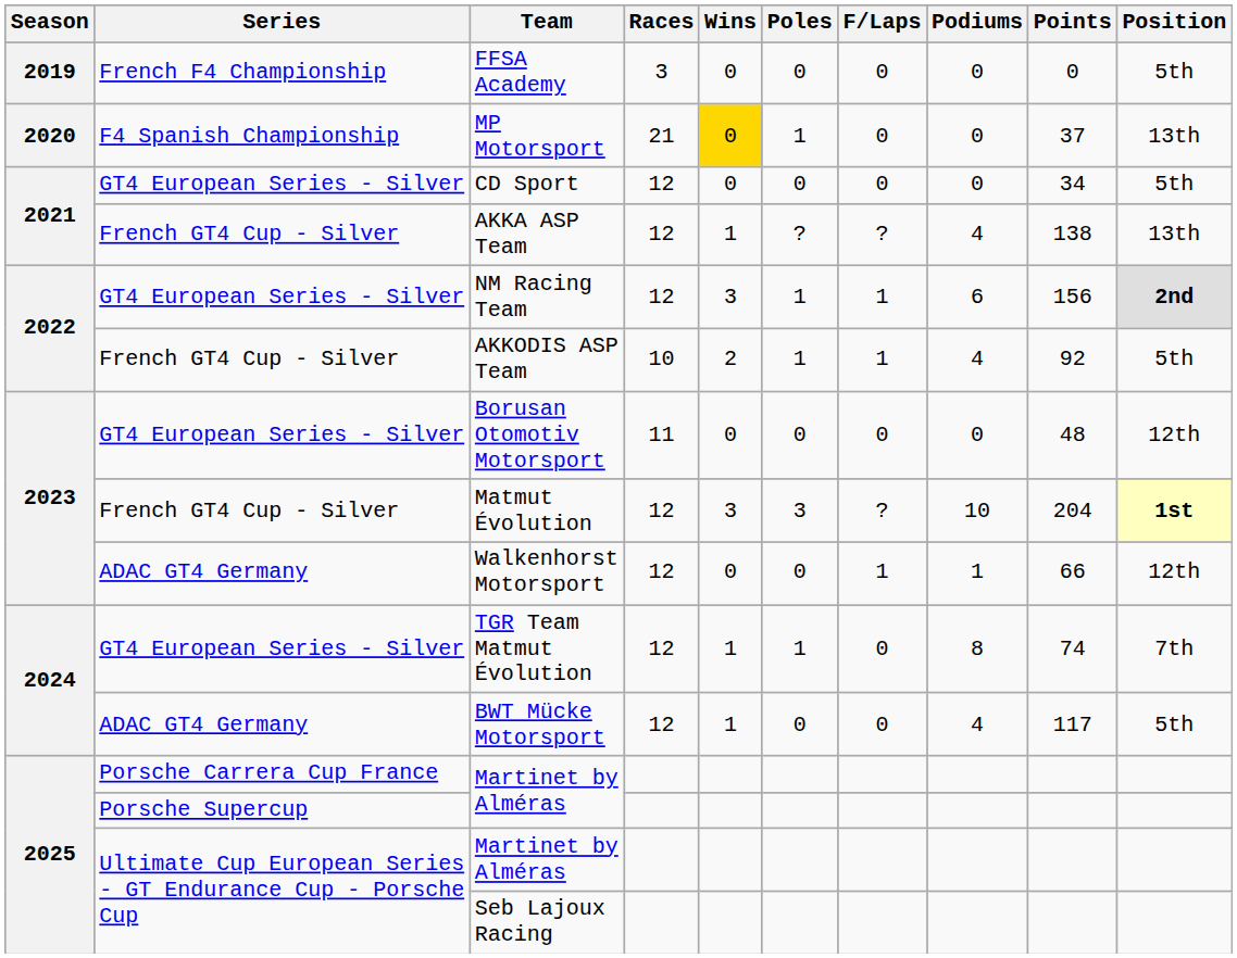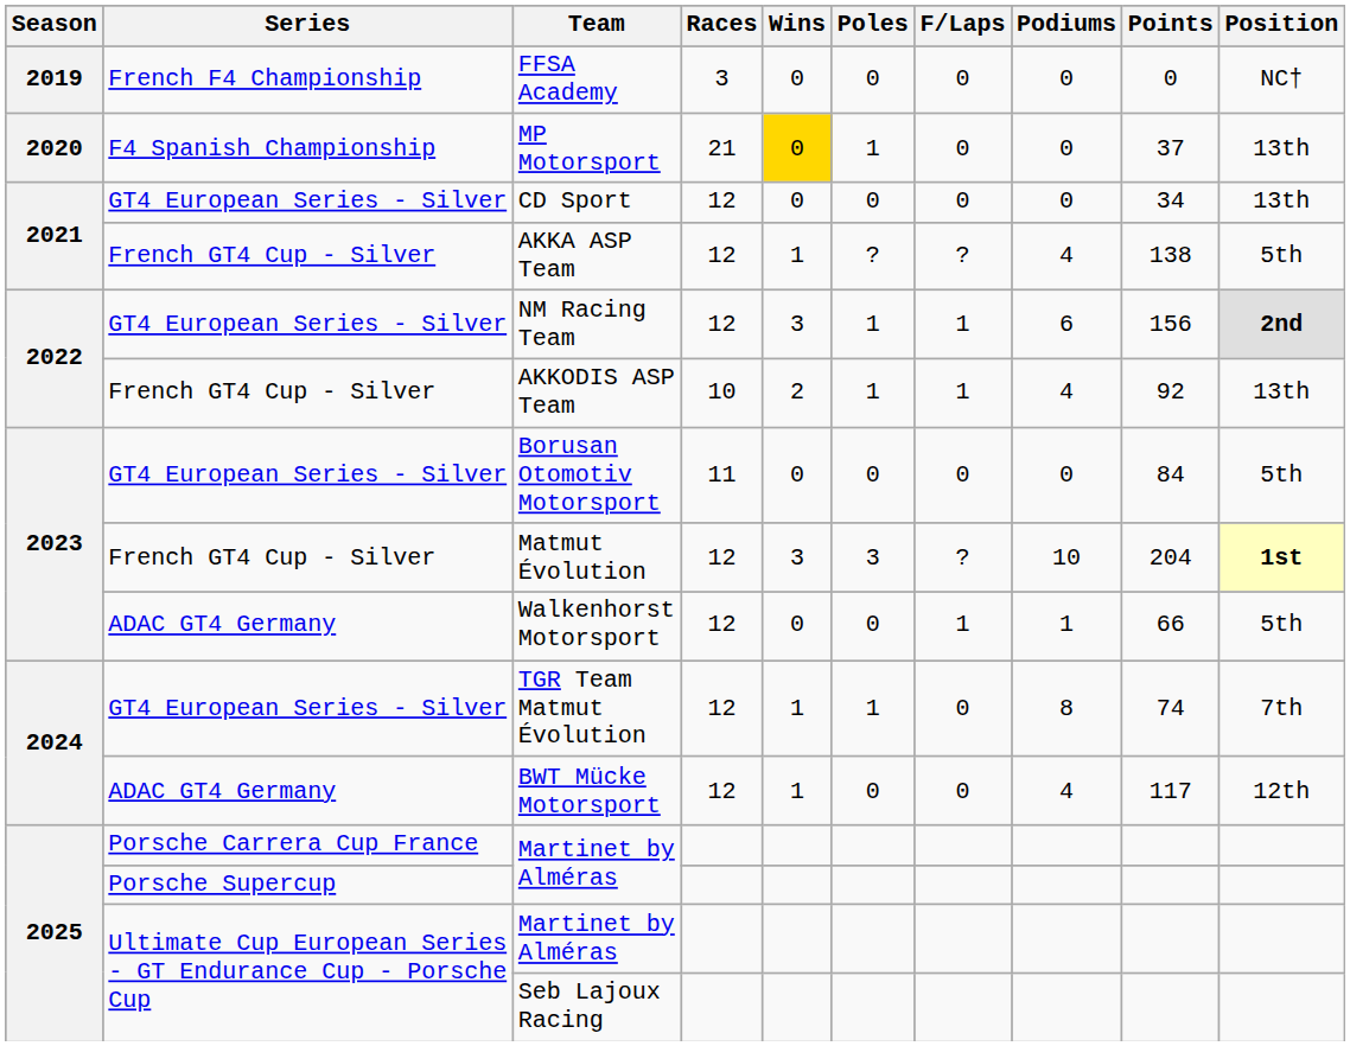FFSA Academy | Position: 5th -> NC†
CD Sport | Position: 5th -> 13th
AKKA ASP Team | Position: 13th -> 5th
AKKODIS ASP Team | Position: 5th -> 13th
Borusan Otomotiv Motorsport | Points: 48 -> 84
Borusan Otomotiv Motorsport | Position: 12th -> 5th
Walkenhorst Motorsport | Position: 12th -> 5th
BWT Mücke Motorsport | Position: 5th -> 12th
